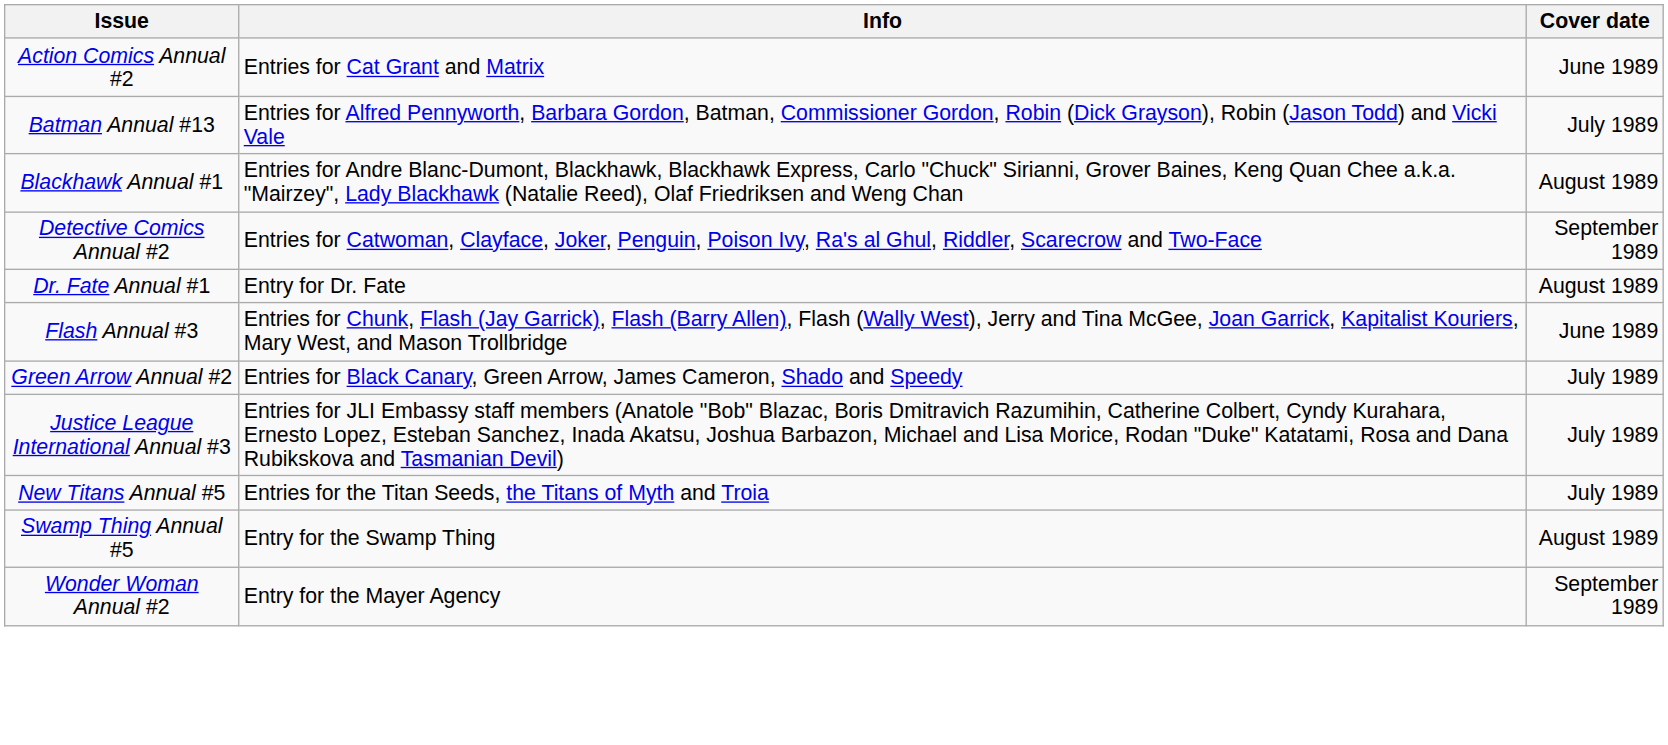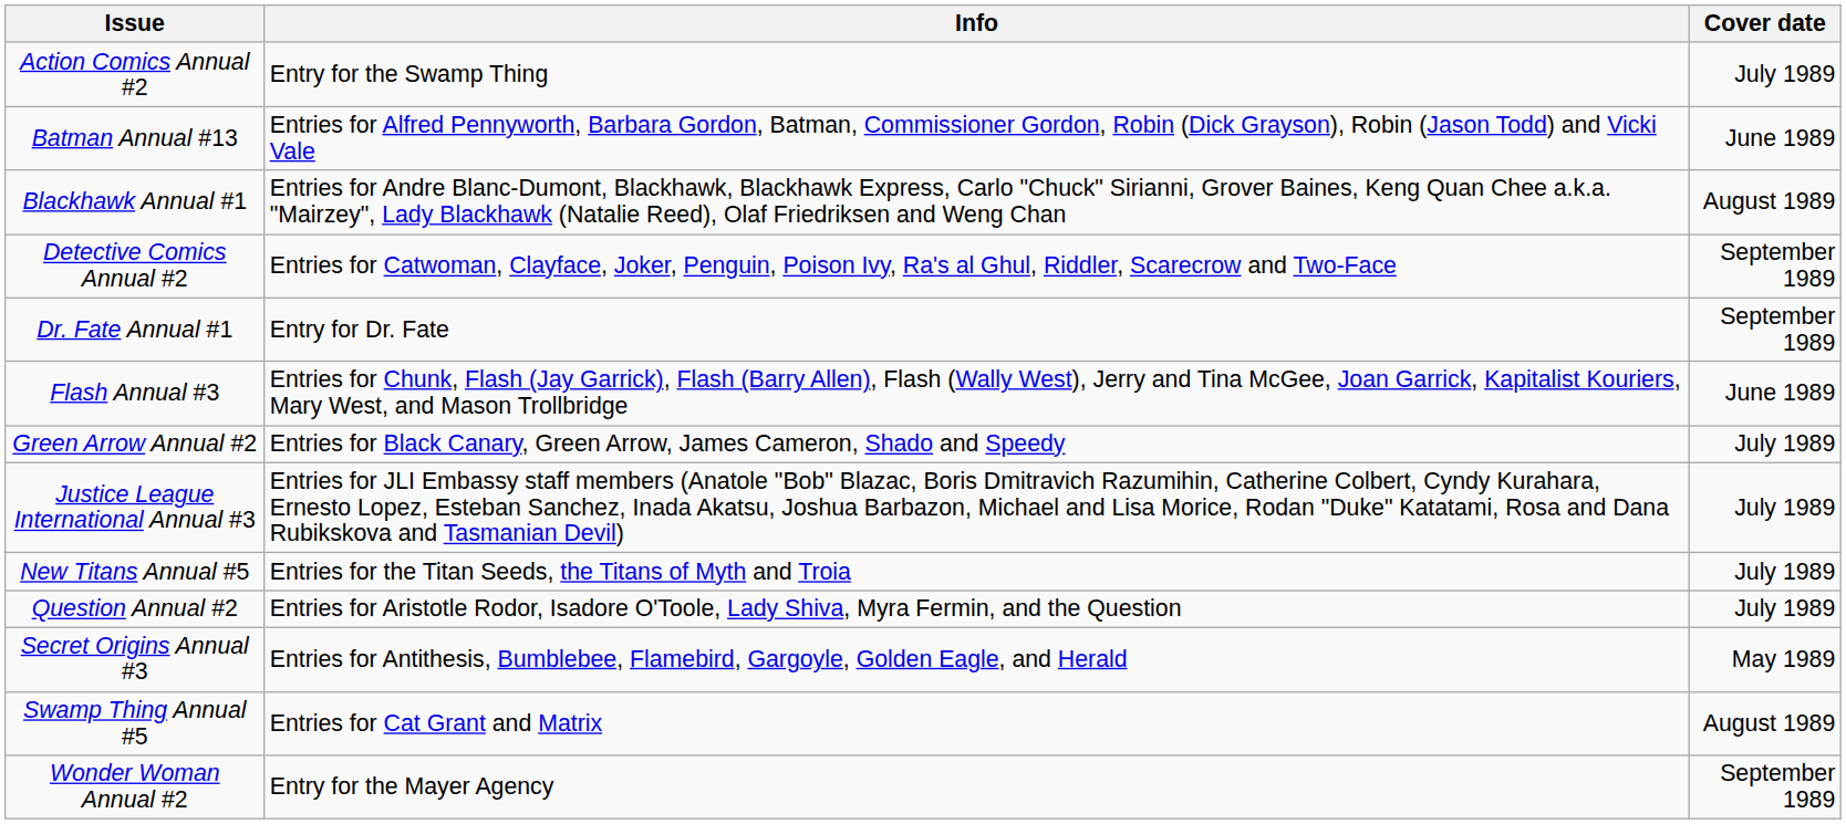Action Comics Annual #2 | Info: Entries for Cat Grant and Matrix -> Entry for the Swamp Thing
Action Comics Annual #2 | Cover date: June 1989 -> July 1989
Batman Annual #13 | Cover date: July 1989 -> June 1989
Dr. Fate Annual #1 | Cover date: August 1989 -> September 1989
+ row: Question Annual #2 | Entries for Aristotle Rodor, Isadore O'Toole, Lady Shiva, Myra Fermin, and the Question | July 1989
+ row: Secret Origins Annual #3 | Entries for Antithesis, Bumblebee, Flamebird, Gargoyle, Golden Eagle, and Herald | May 1989
Swamp Thing Annual #5 | Info: Entry for the Swamp Thing -> Entries for Cat Grant and Matrix
